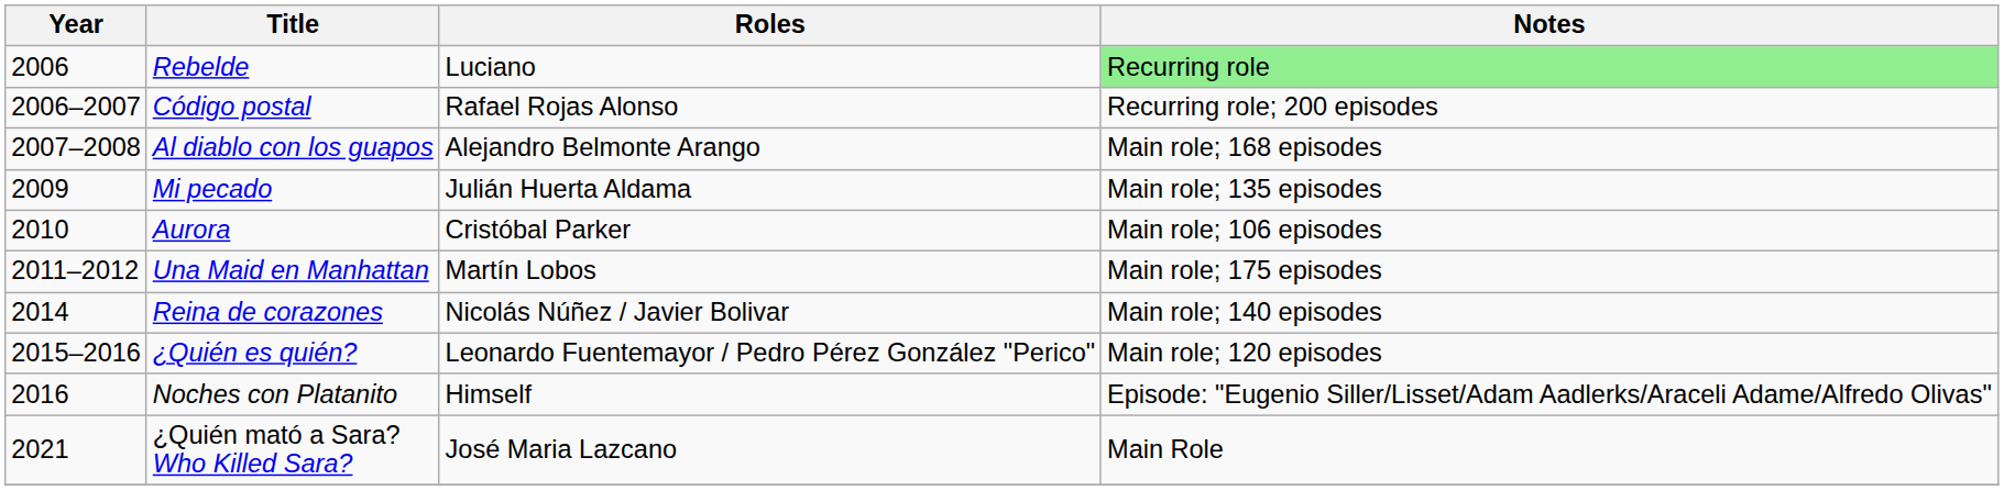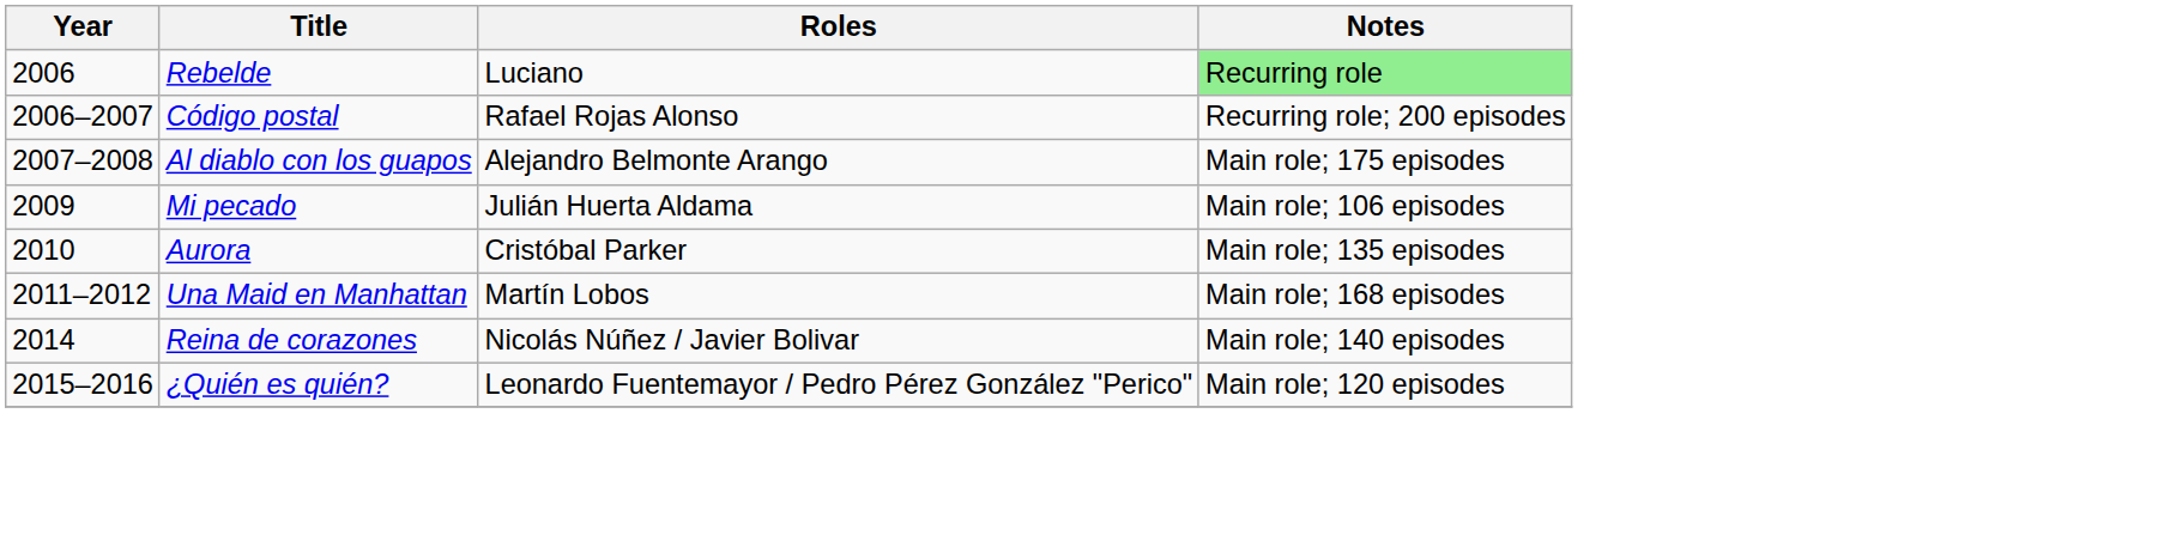Al diablo con los guapos | Notes: Main role; 168 episodes -> Main role; 175 episodes
Mi pecado | Notes: Main role; 135 episodes -> Main role; 106 episodes
Aurora | Notes: Main role; 106 episodes -> Main role; 135 episodes
Una Maid en Manhattan | Notes: Main role; 175 episodes -> Main role; 168 episodes
- row: 2016 | Noches con Platanito | Himself | Episode: "Eugenio Siller/Lisset/Adam Aadlerks/Araceli Adame/Alfredo Olivas"
- row: 2021 | ¿Quién mató a Sara? Who Killed Sara? | José Maria Lazcano | Main Role
